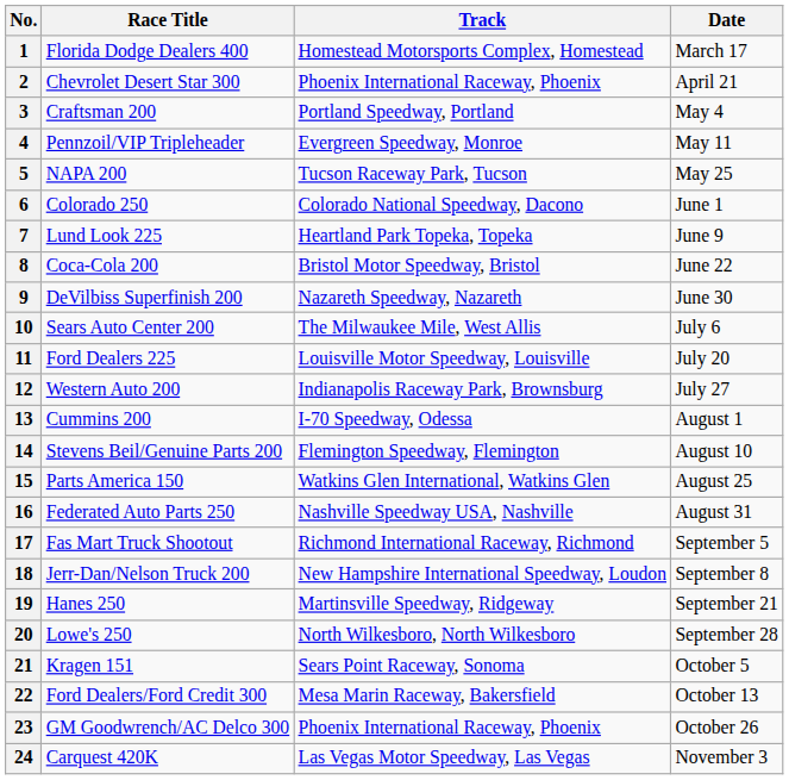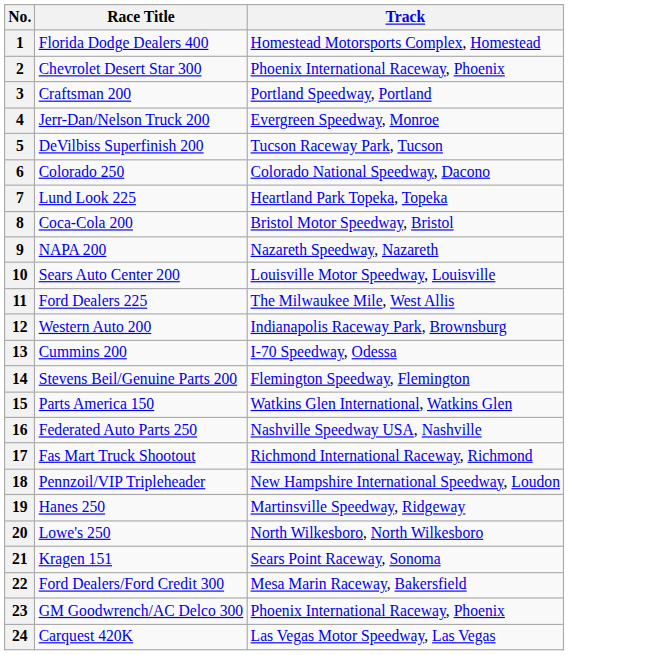- column: Date | March 17 | April 21 | May 4 | May 11 | May 25 | June 1 | June 9 | June 22 | June 30 | July 6 | July 20 | July 27 | August 1 | August 10 | August 25 | August 31 | September 5 | September 8 | September 21 | September 28 | October 5 | October 13 | October 26 | November 3
4 | Race Title: Pennzoil/VIP Tripleheader -> Jerr-Dan/Nelson Truck 200
5 | Race Title: NAPA 200 -> DeVilbiss Superfinish 200
9 | Race Title: DeVilbiss Superfinish 200 -> NAPA 200
10 | Track: The Milwaukee Mile, West Allis -> Louisville Motor Speedway, Louisville
11 | Track: Louisville Motor Speedway, Louisville -> The Milwaukee Mile, West Allis
18 | Race Title: Jerr-Dan/Nelson Truck 200 -> Pennzoil/VIP Tripleheader
